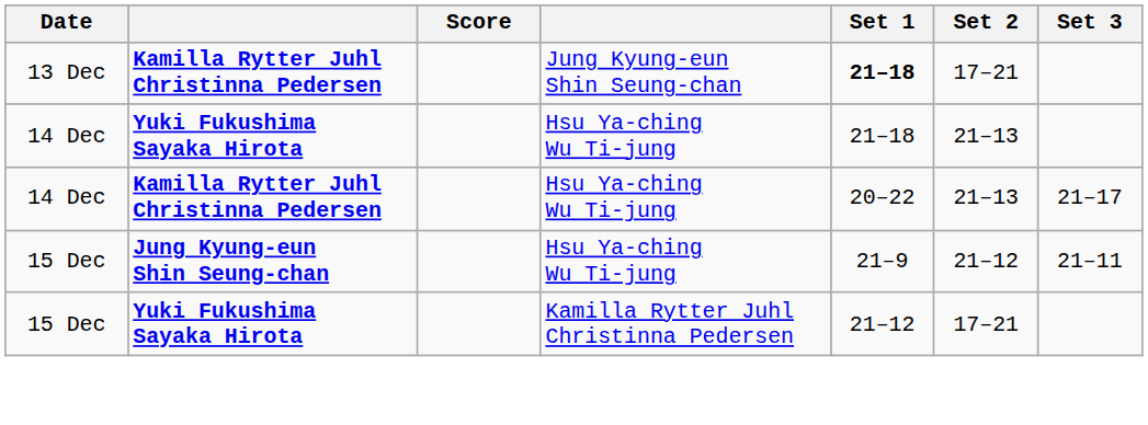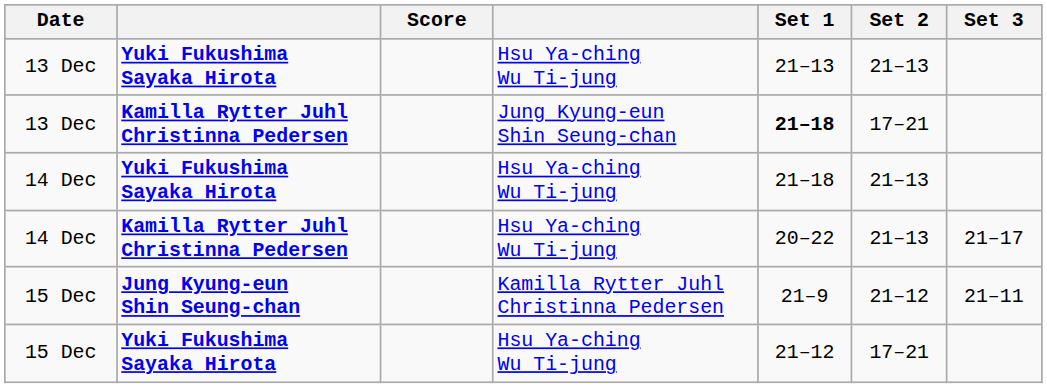+ row: 13 Dec | Yuki Fukushima Sayaka Hirota | Hsu Ya-ching Wu Ti-jung | 21–13 | 21–13
15 Dec / Jung Kyung-eun Shin Seung-chan | column 4: Hsu Ya-ching Wu Ti-jung -> Kamilla Rytter Juhl Christinna Pedersen
15 Dec / Yuki Fukushima Sayaka Hirota | column 4: Kamilla Rytter Juhl Christinna Pedersen -> Hsu Ya-ching Wu Ti-jung
